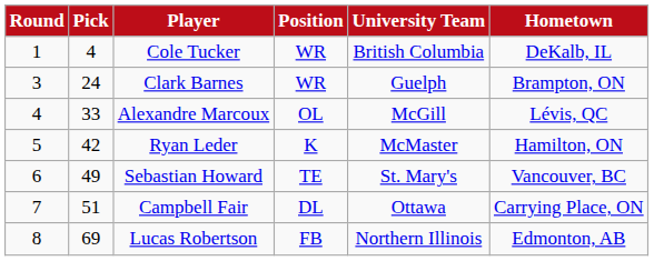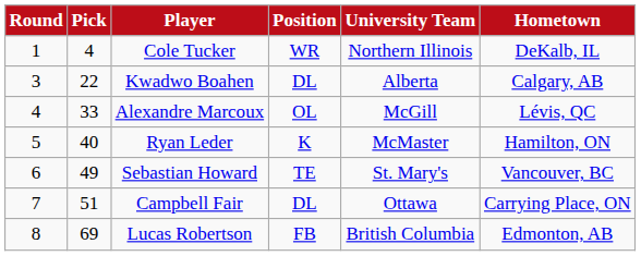Cole Tucker | University Team: British Columbia -> Northern Illinois
+ row: 3 | 22 | Kwadwo Boahen | DL | Alberta | Calgary, AB
- row: 3 | 24 | Clark Barnes | WR | Guelph | Brampton, ON
Ryan Leder | Pick: 42 -> 40
Lucas Robertson | University Team: Northern Illinois -> British Columbia
